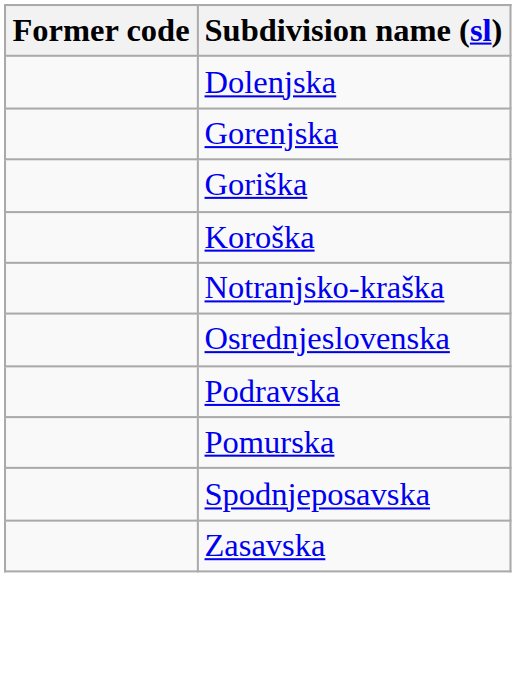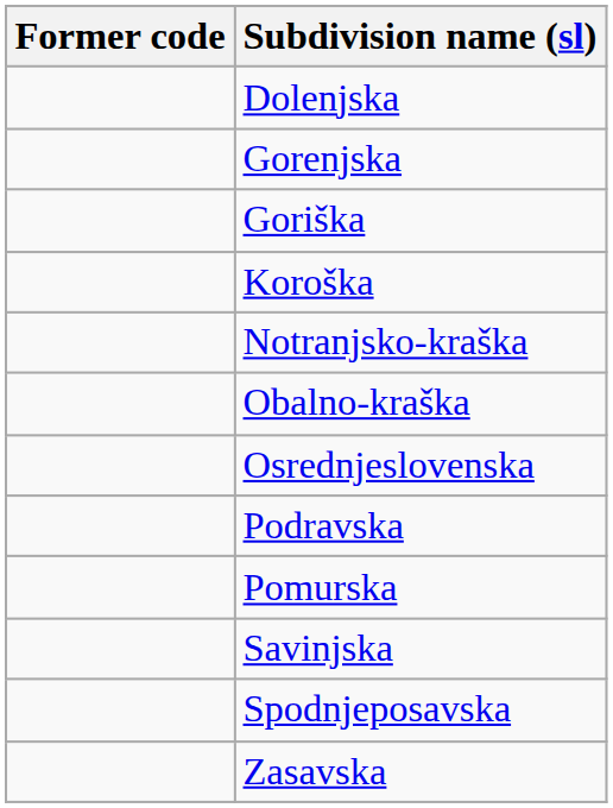+ row: Obalno-kraška
+ row: Savinjska
